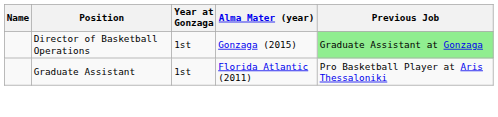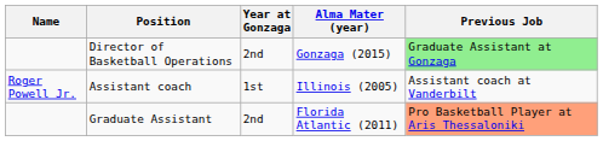Director of Basketball Operations | Year at Gonzaga: 1st -> 2nd
+ row: Roger Powell Jr. | Assistant coach | 1st | Illinois (2005) | Assistant coach at Vanderbilt
Graduate Assistant | Year at Gonzaga: 1st -> 2nd
Graduate Assistant | Previous Job: no background -> lightsalmon background
